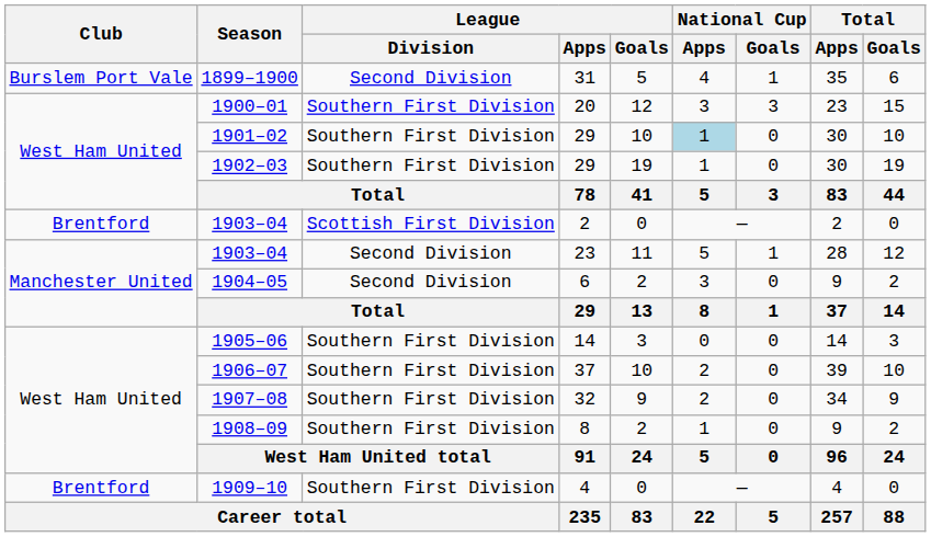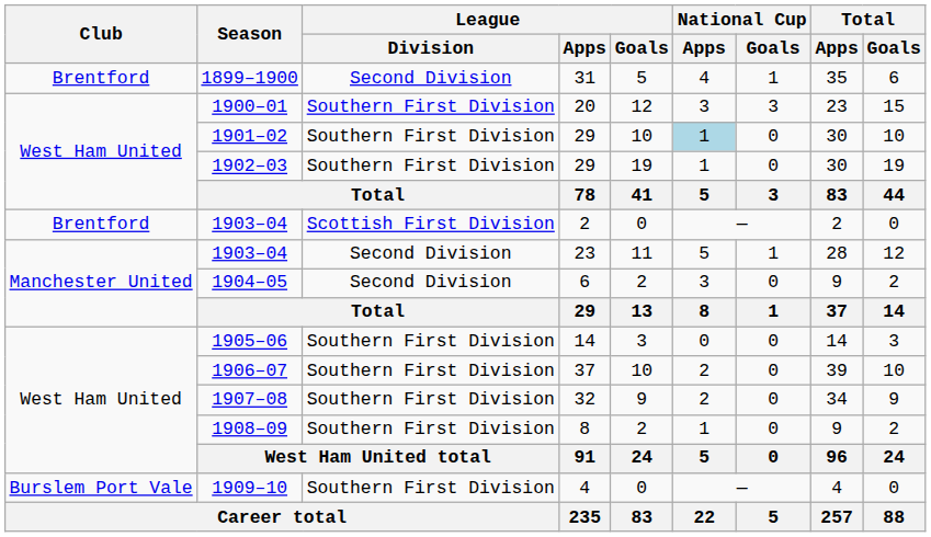1899–1900 | Club: Burslem Port Vale -> Brentford
1909–10 | Club: Brentford -> Burslem Port Vale
